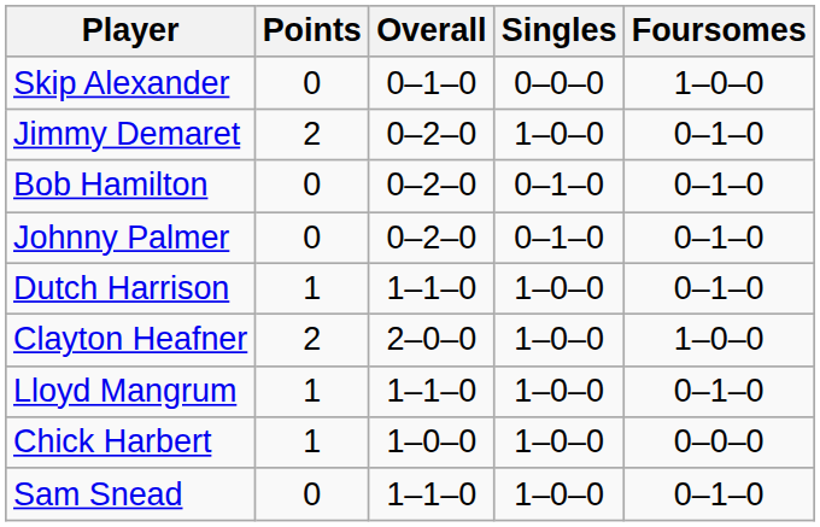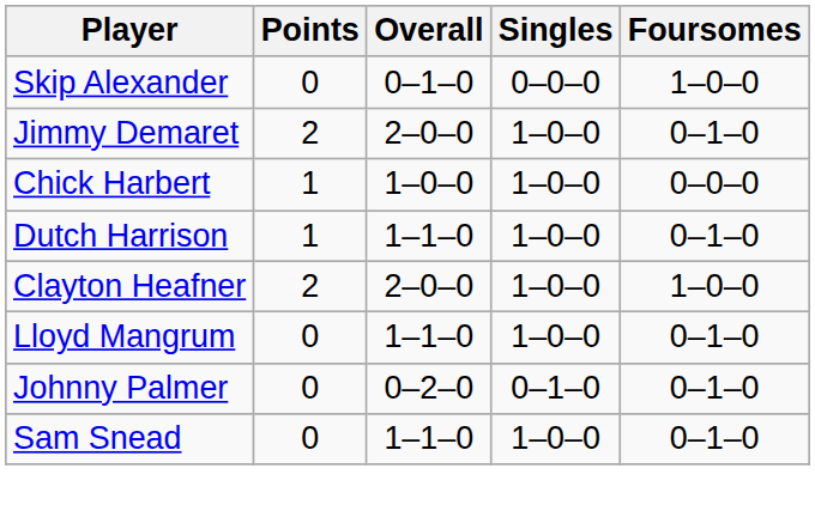Jimmy Demaret | Overall: 0–2–0 -> 2–0–0
- row: Bob Hamilton | 0 | 0–2–0 | 0–1–0 | 0–1–0
rows swapped: Chick Harbert <-> Johnny Palmer
Lloyd Mangrum | Points: 1 -> 0
